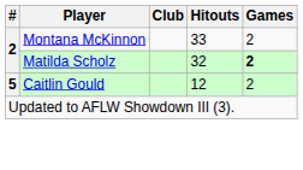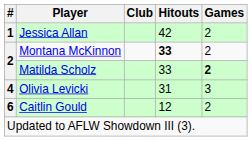+ row: 1 | Jessica Allan | 42 | 2
Montana McKinnon | Hitouts: normal -> bold
Matilda Scholz | Hitouts: 32 -> 33
+ row: 4 | Olivia Levicki | 31 | 3
Caitlin Gould | #: 5 -> 6
